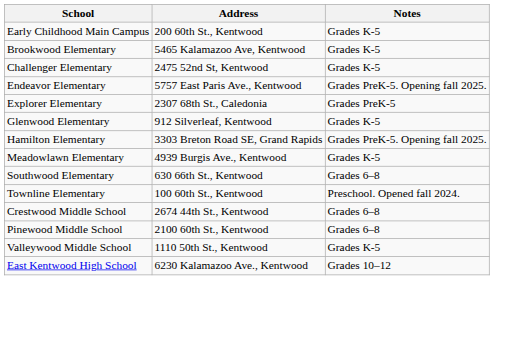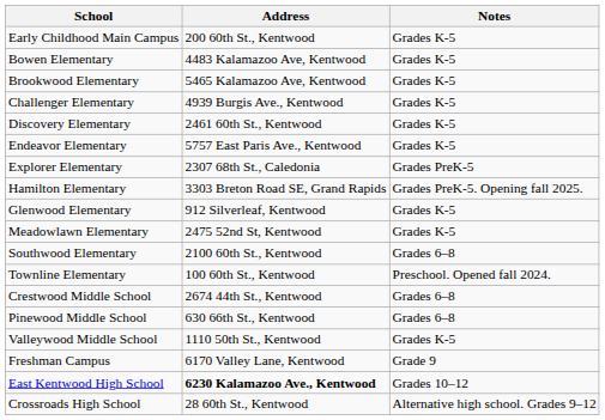+ row: Bowen Elementary | 4483 Kalamazoo Ave, Kentwood | Grades K-5
Challenger Elementary | Address: 2475 52nd St, Kentwood -> 4939 Burgis Ave., Kentwood
+ row: Discovery Elementary | 2461 60th St., Kentwood | Grades K-5
Endeavor Elementary | Notes: Grades PreK-5. Opening fall 2025. -> Grades K-5
rows swapped: Glenwood Elementary <-> Hamilton Elementary
Meadowlawn Elementary | Address: 4939 Burgis Ave., Kentwood -> 2475 52nd St, Kentwood
Southwood Elementary | Address: 630 66th St., Kentwood -> 2100 60th St., Kentwood
Pinewood Middle School | Address: 2100 60th St., Kentwood -> 630 66th St., Kentwood
+ row: Freshman Campus | 6170 Valley Lane, Kentwood | Grade 9
East Kentwood High School | Address: normal -> bold
+ row: Crossroads High School | 28 60th St., Kentwood | Alternative high school. Grades 9–12
